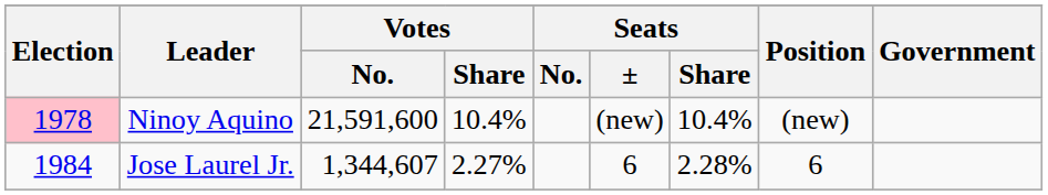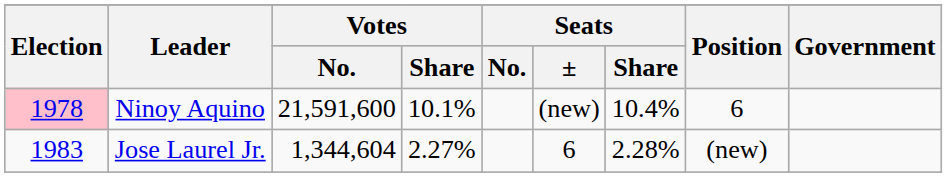Ninoy Aquino | Votes / Share: 10.4% -> 10.1%
Ninoy Aquino | Position: (new) -> 6
Jose Laurel Jr. | Election: 1984 -> 1983
Jose Laurel Jr. | Votes / No.: 1,344,607 -> 1,344,604
Jose Laurel Jr. | Position: 6 -> (new)
